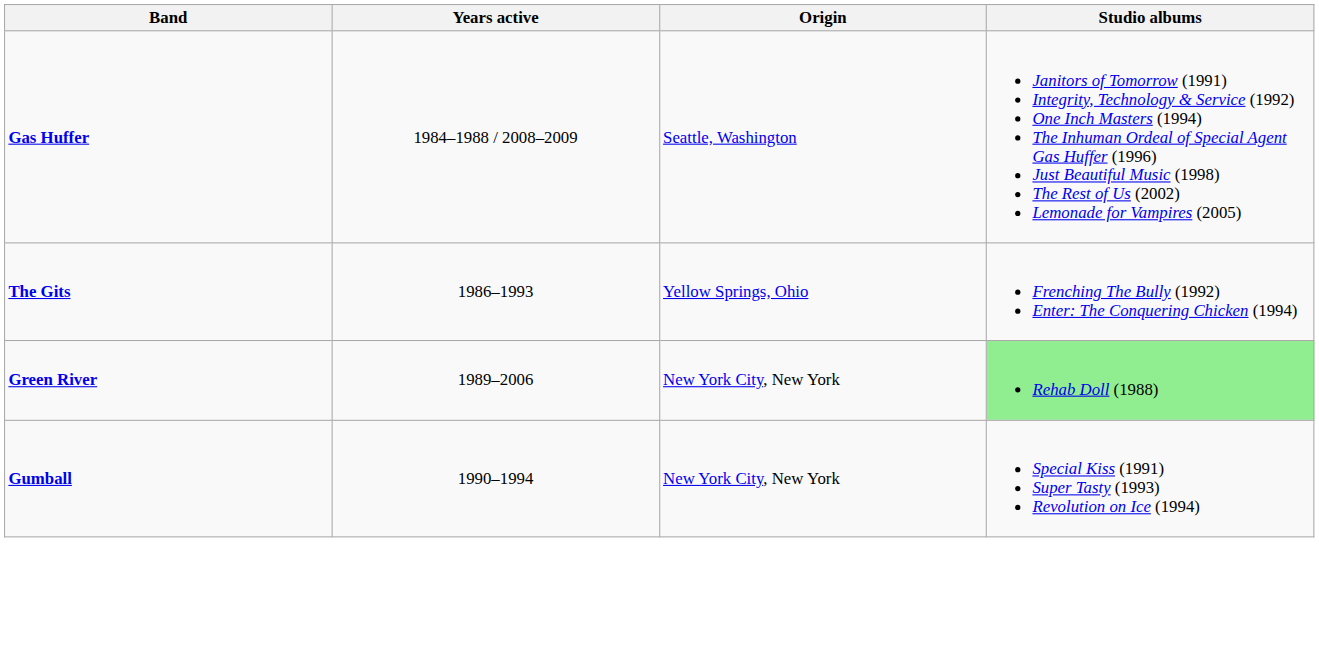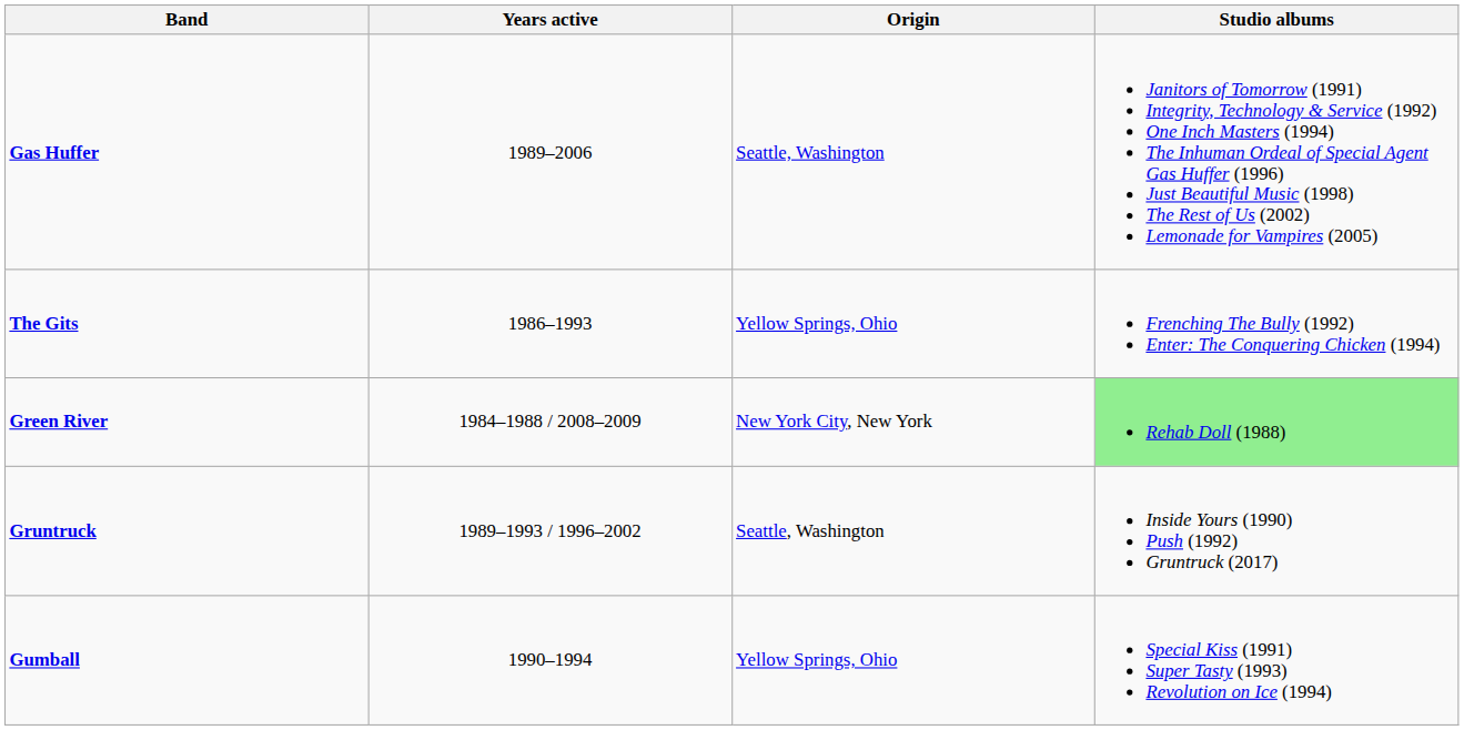Gas Huffer | Years active: 1984–1988 / 2008–2009 -> 1989–2006
Green River | Years active: 1989–2006 -> 1984–1988 / 2008–2009
+ row: Gruntruck | 1989–1993 / 1996–2002 | Seattle, Washington | Inside Yours (1990) Push (1992) Gruntruck (2017)
Gumball | Origin: New York City, New York -> Yellow Springs, Ohio
